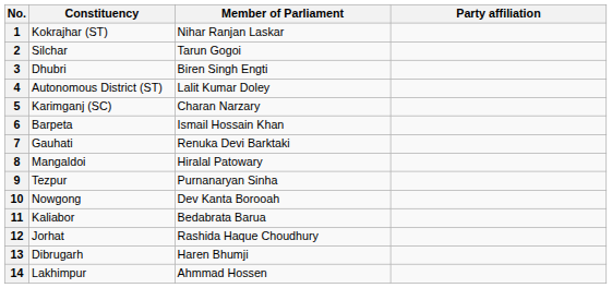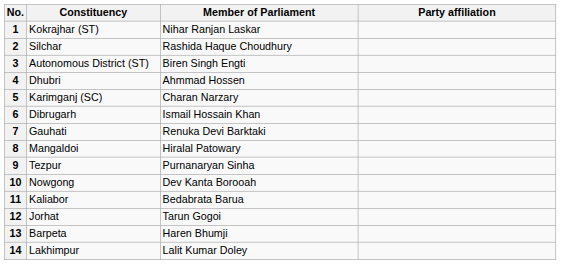2 | Member of Parliament: Tarun Gogoi -> Rashida Haque Choudhury
3 | Constituency: Dhubri -> Autonomous District (ST)
4 | Constituency: Autonomous District (ST) -> Dhubri
4 | Member of Parliament: Lalit Kumar Doley -> Ahmmad Hossen
6 | Constituency: Barpeta -> Dibrugarh
12 | Member of Parliament: Rashida Haque Choudhury -> Tarun Gogoi
13 | Constituency: Dibrugarh -> Barpeta
14 | Member of Parliament: Ahmmad Hossen -> Lalit Kumar Doley
